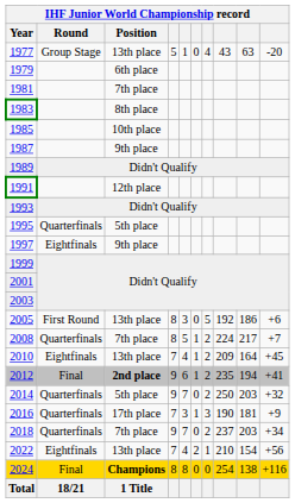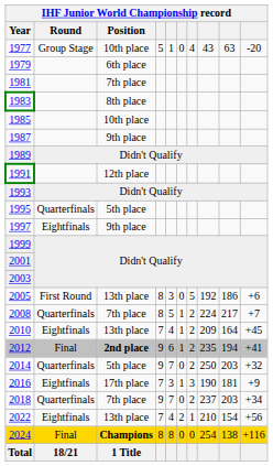1977 | IHF Junior World Championship record / Position: 13th place -> 10th place
2016 | IHF Junior World Championship record / Round: Quarterfinals -> Eightfinals
